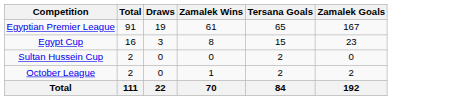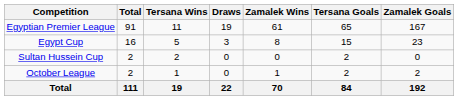+ column: Tersana Wins | 11 | 5 | 2 | 1 | 19
